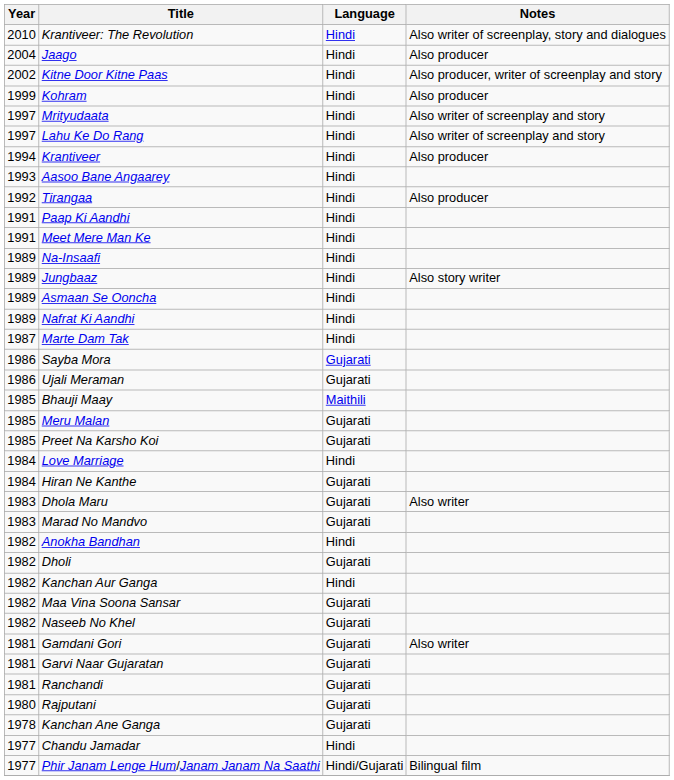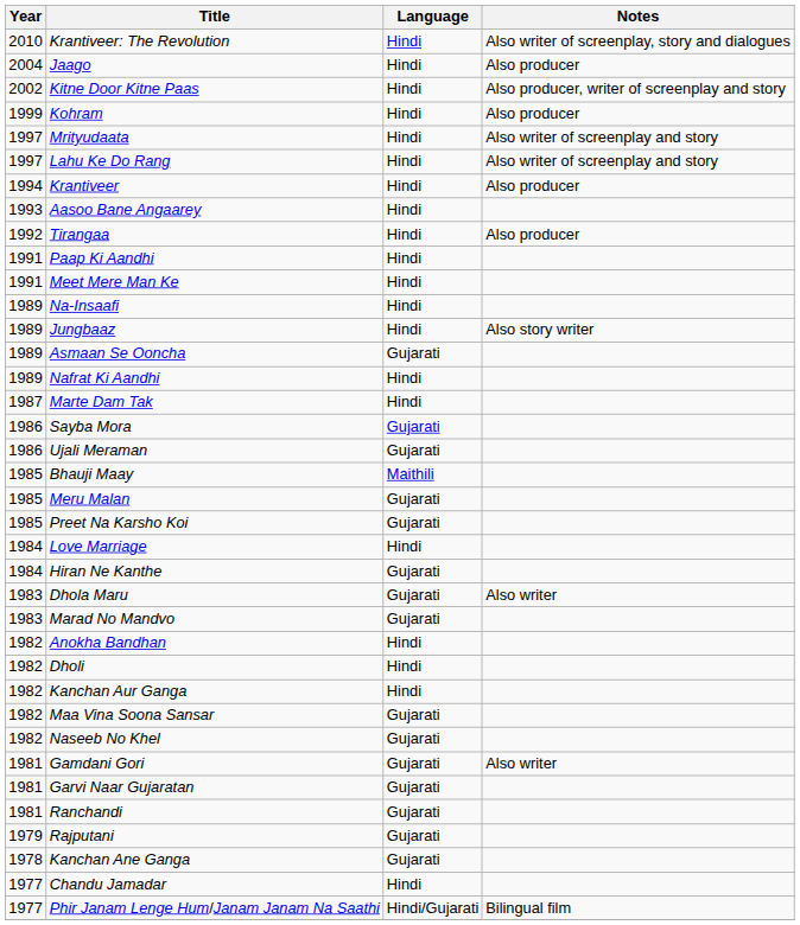Asmaan Se Ooncha | Language: Hindi -> Gujarati
Dholi | Language: Gujarati -> Hindi
Rajputani | Year: 1980 -> 1979
